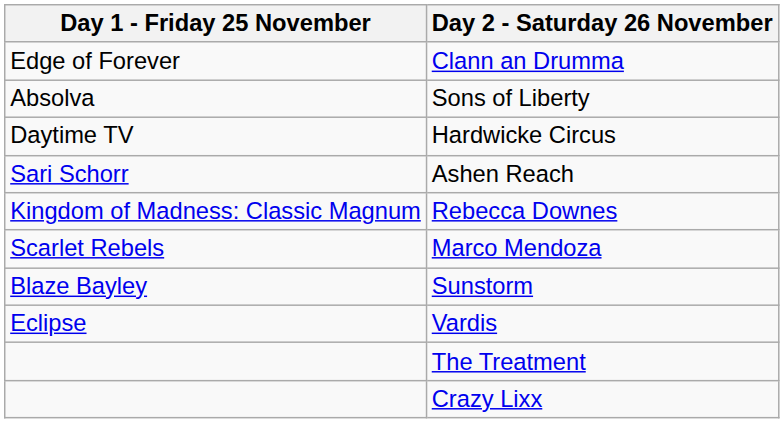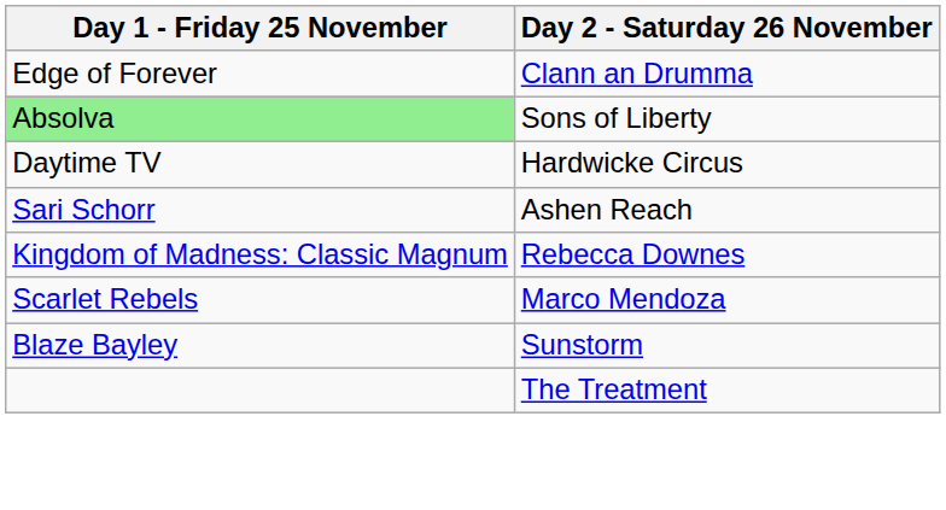Sons of Liberty | Day 1 - Friday 25 November: no background -> lightgreen background
- row: Eclipse | Vardis
- row: Crazy Lixx
